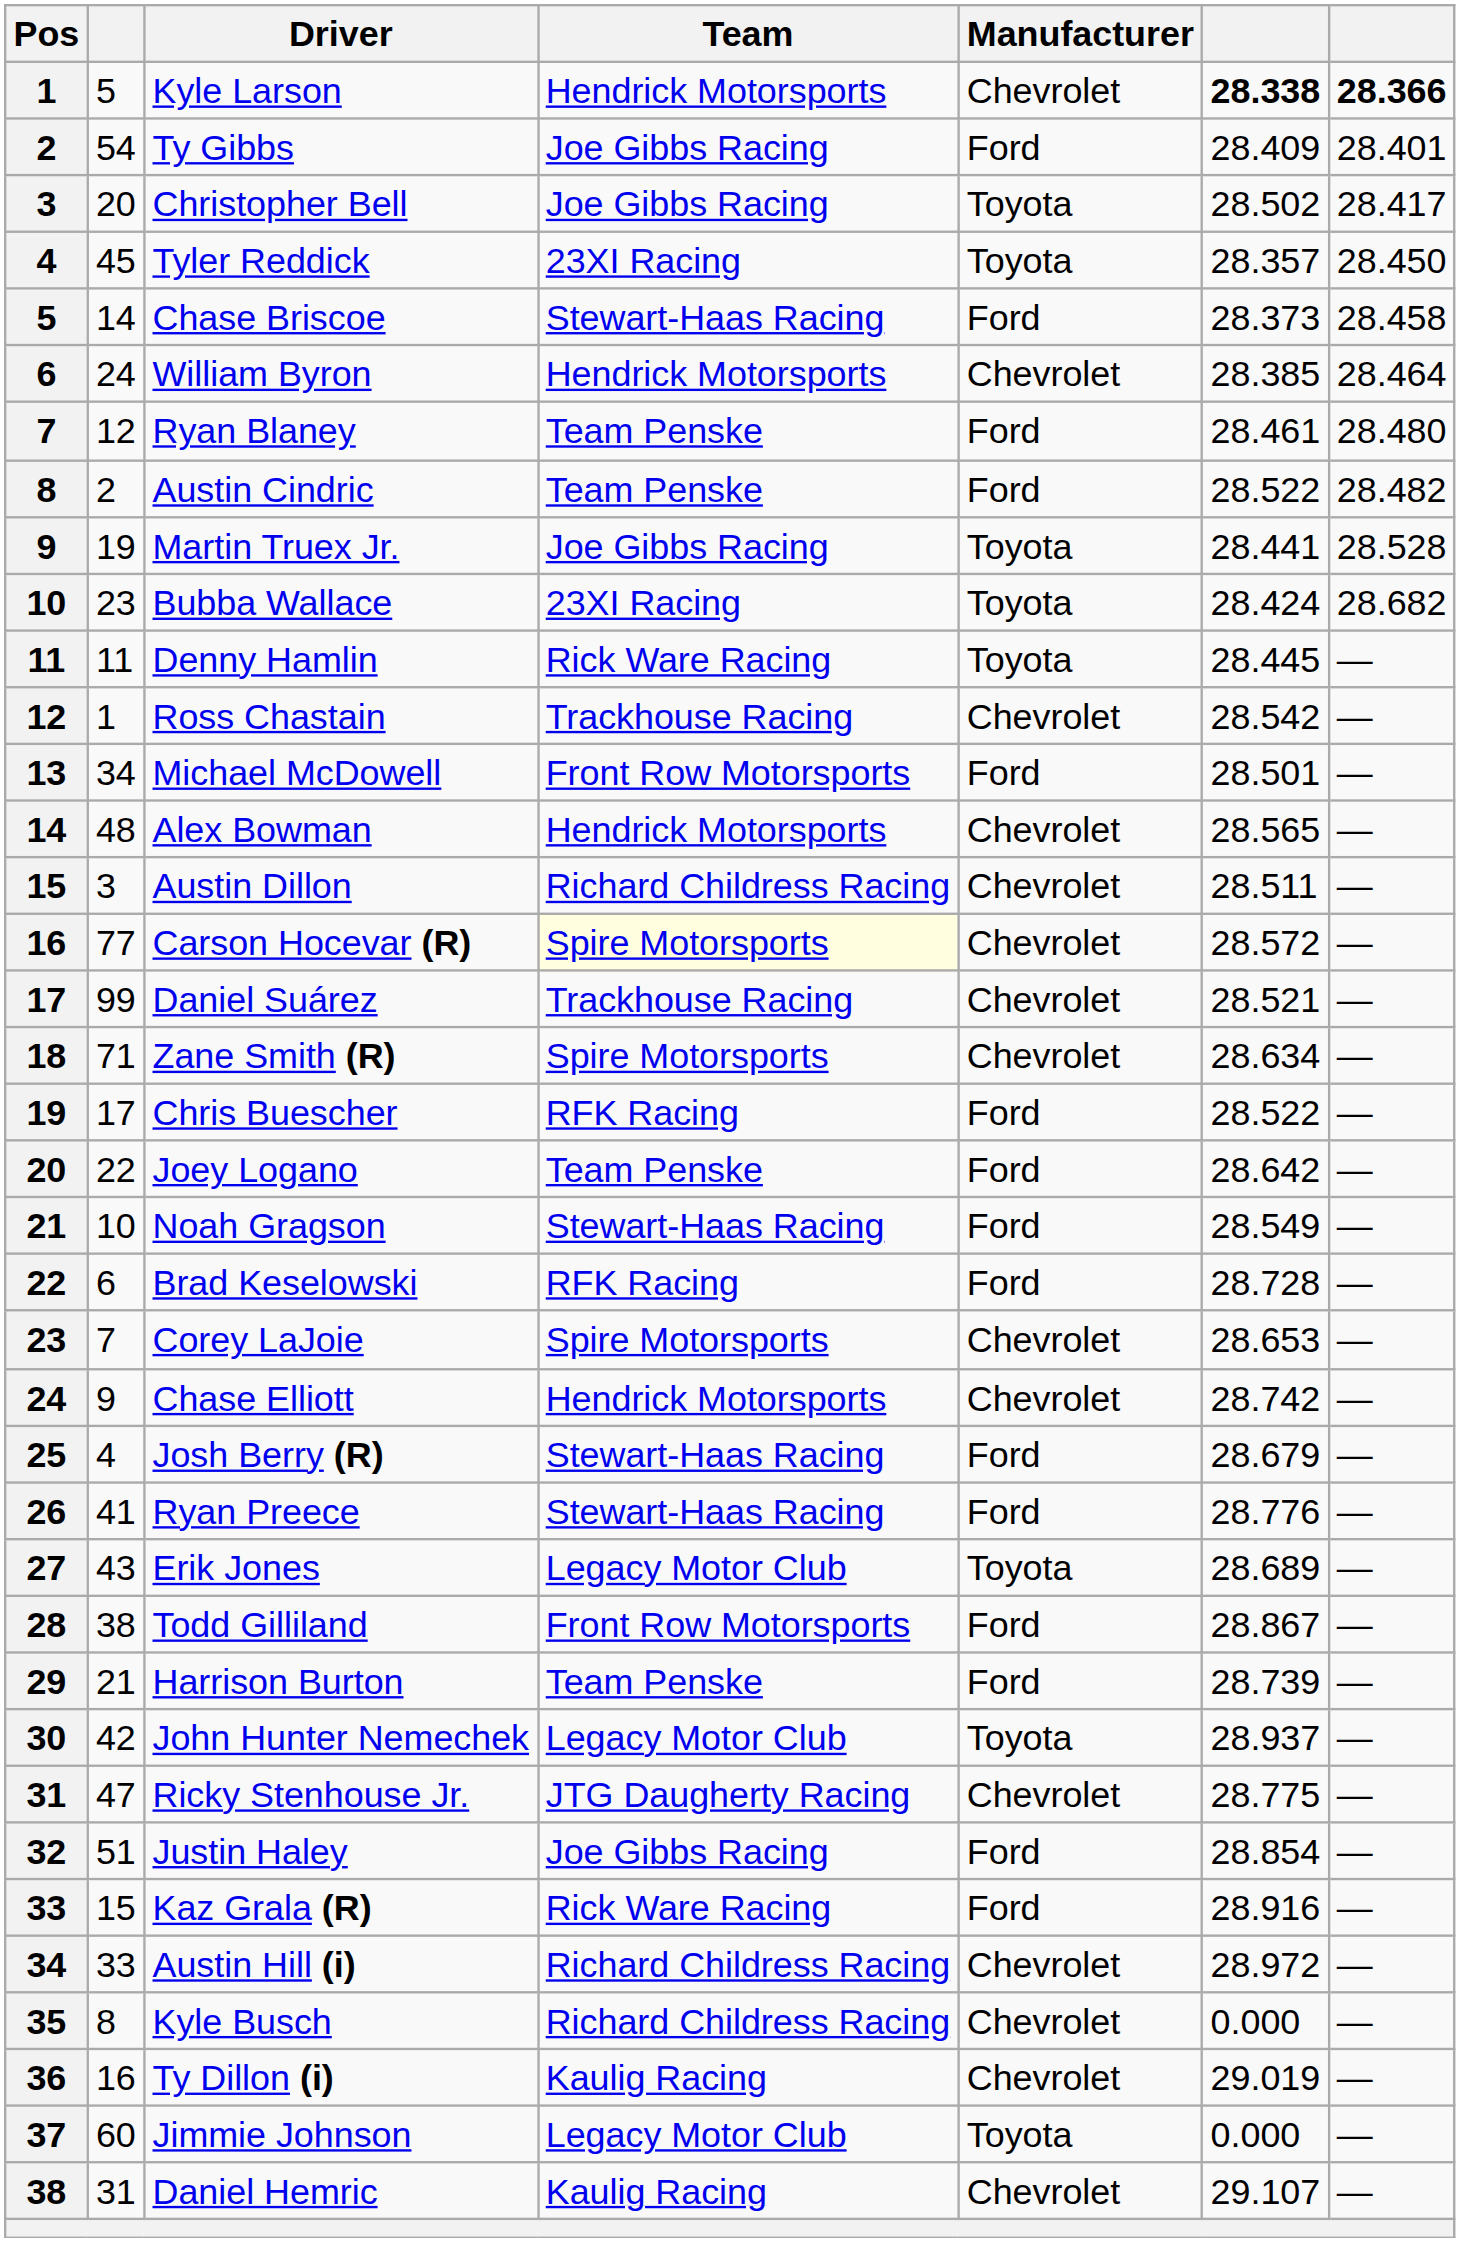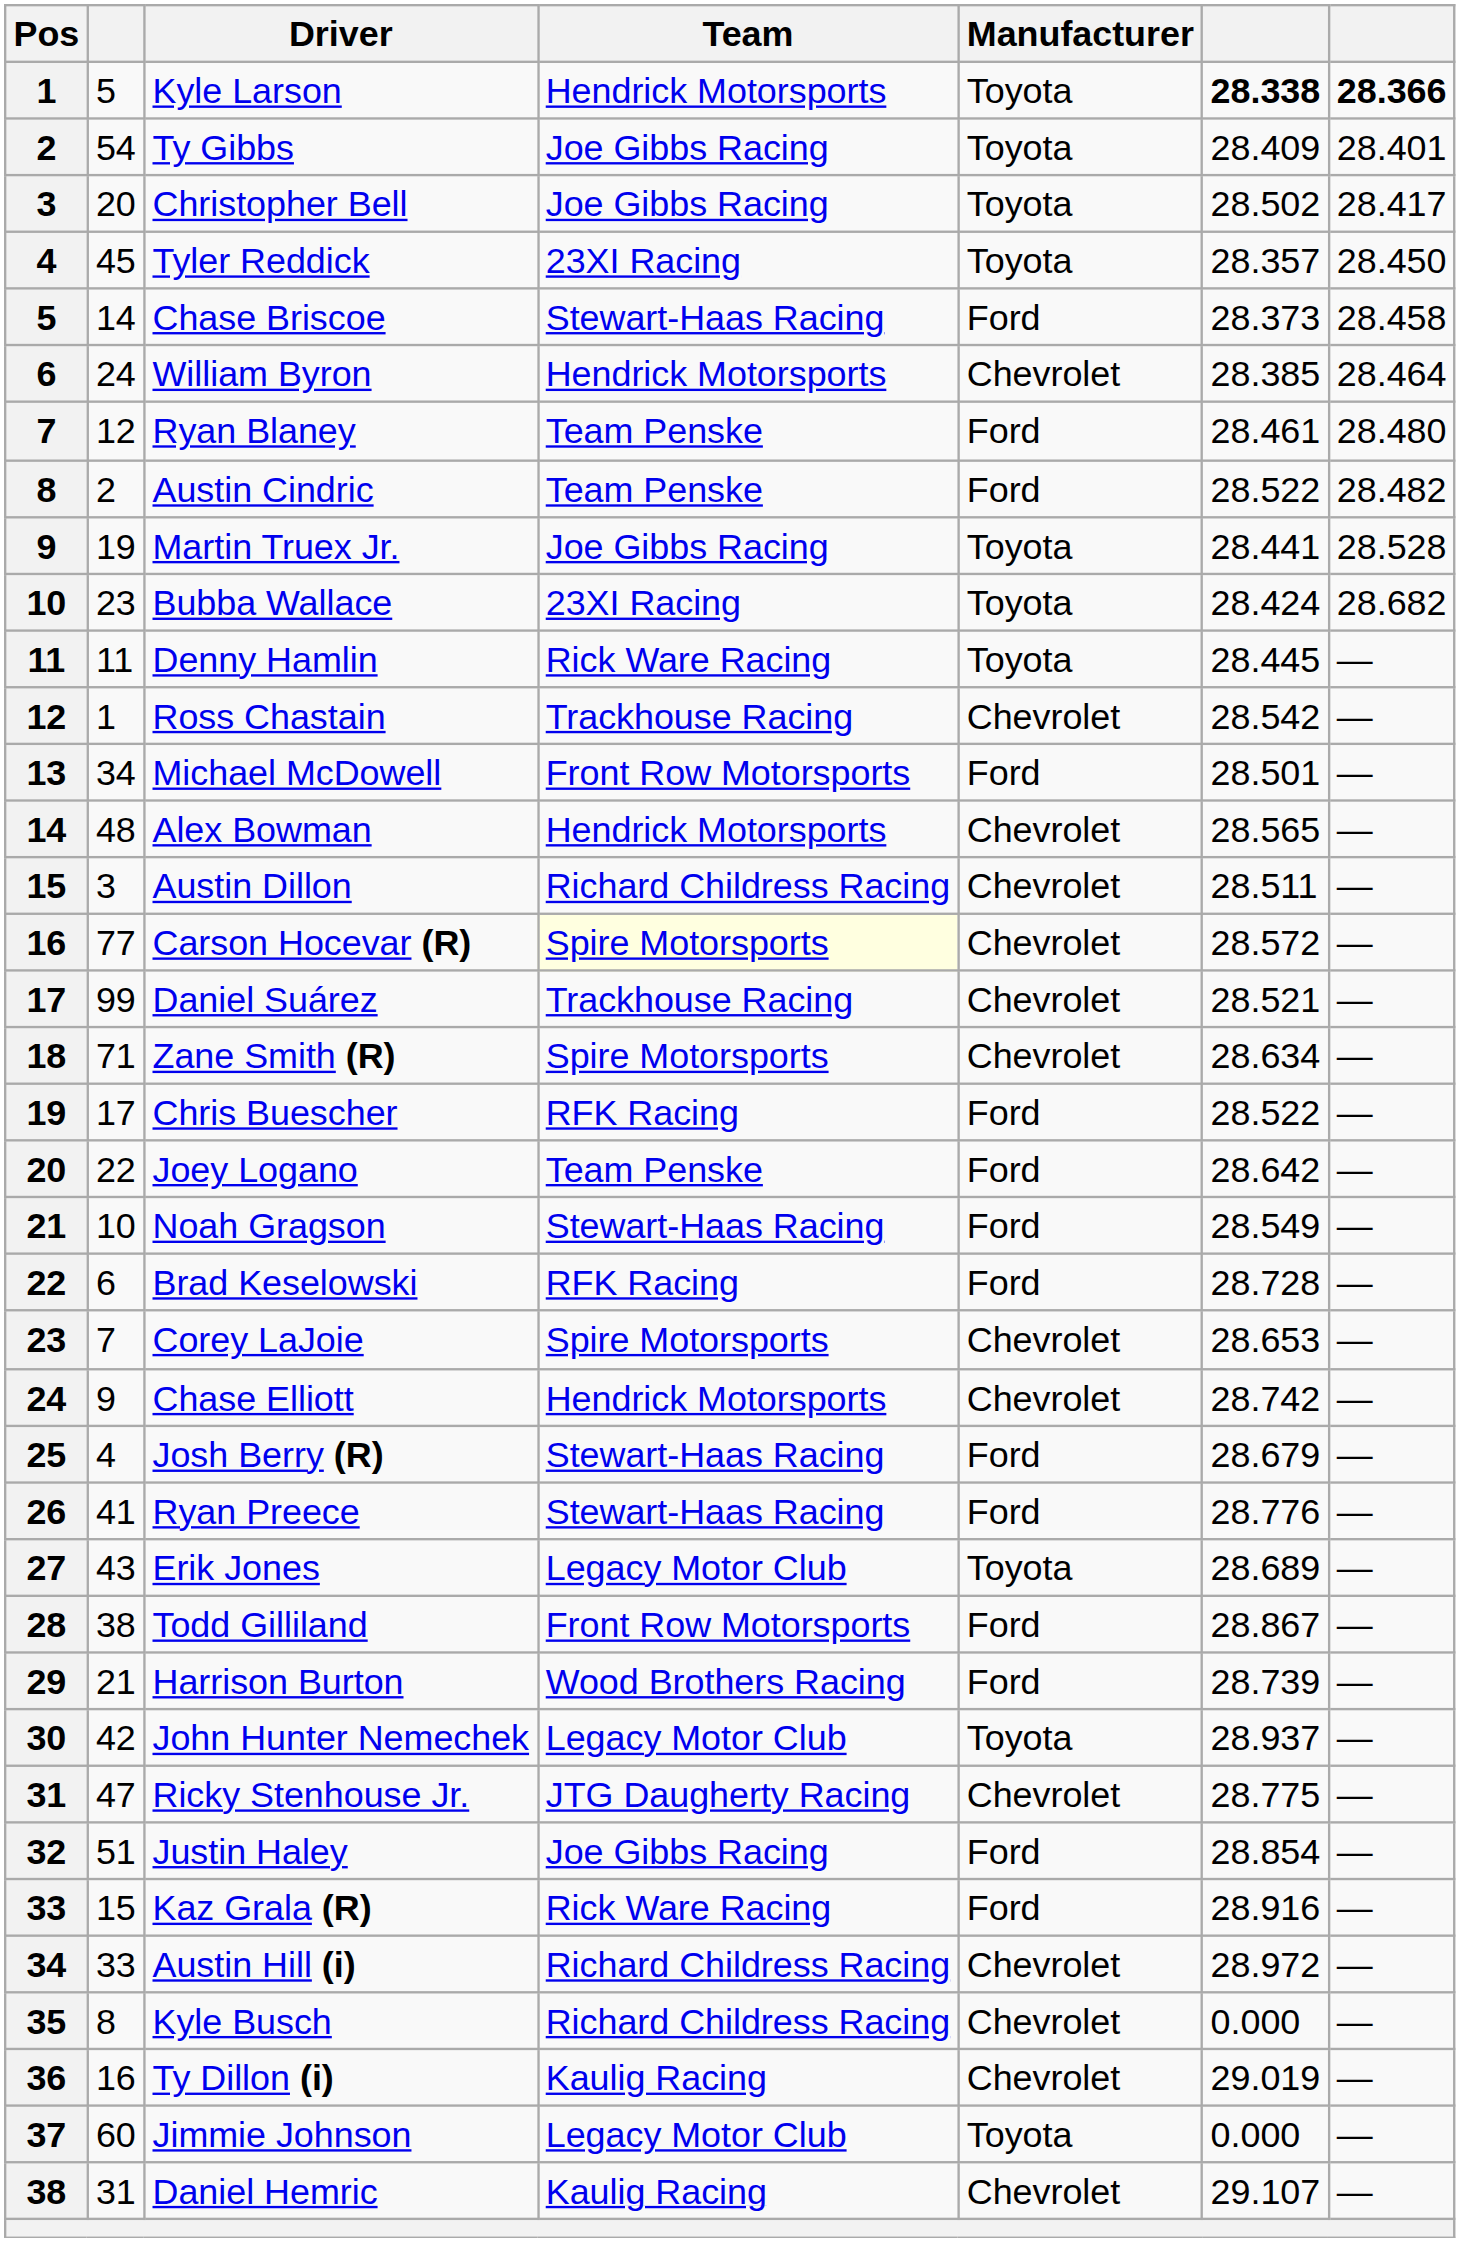Kyle Larson | Manufacturer: Chevrolet -> Toyota
Ty Gibbs | Manufacturer: Ford -> Toyota
Harrison Burton | Team: Team Penske -> Wood Brothers Racing
